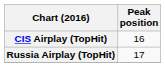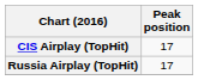CIS Airplay (TopHit) | Peak position: 16 -> 17
